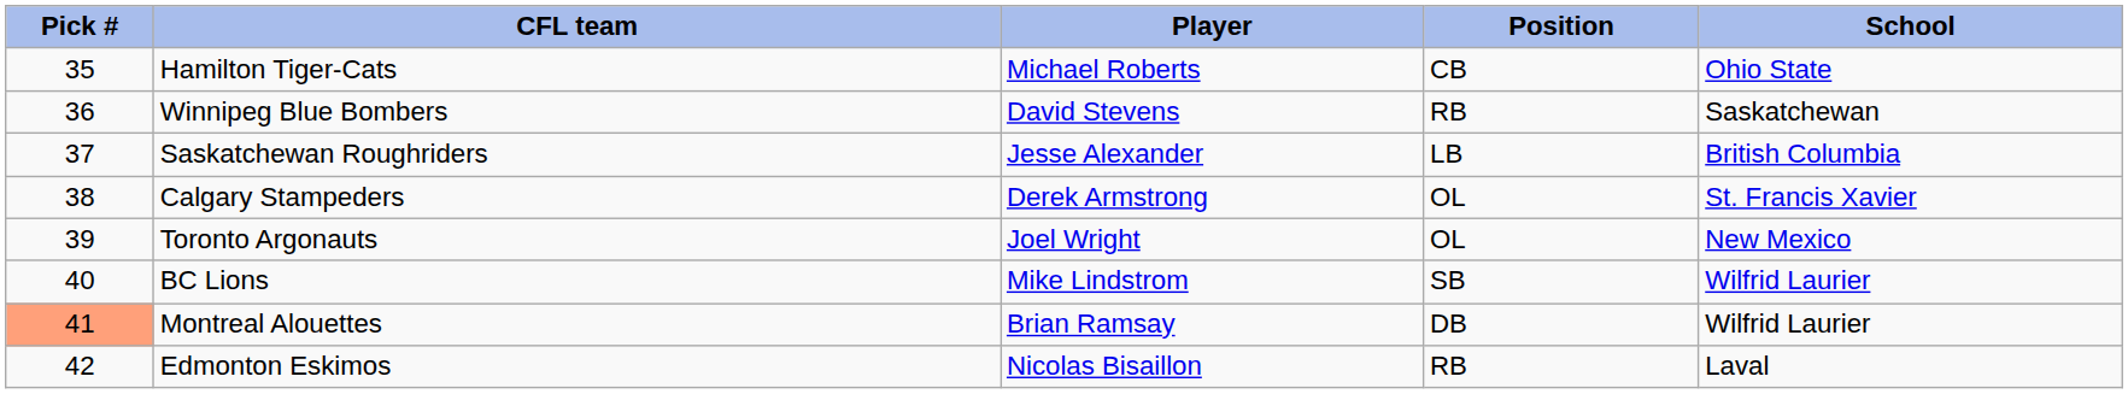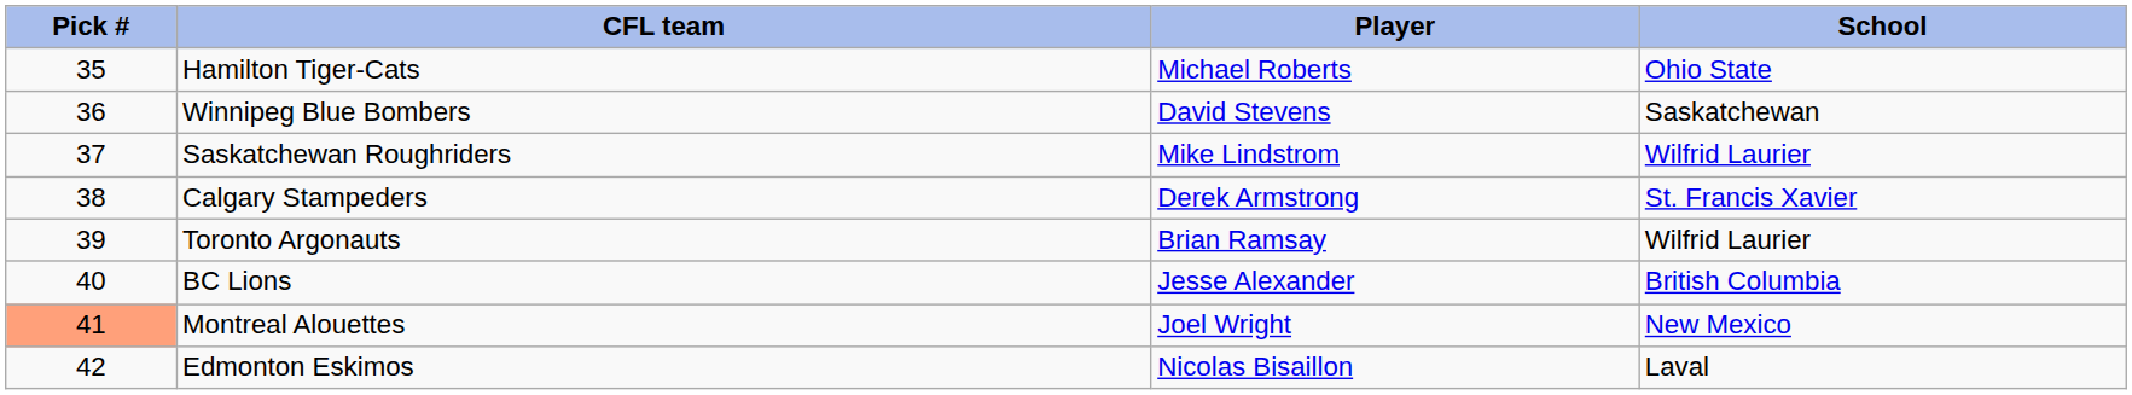- column: Position | CB | RB | LB | OL | OL | SB | DB | RB
Saskatchewan Roughriders | Player: Jesse Alexander -> Mike Lindstrom
Saskatchewan Roughriders | School: British Columbia -> Wilfrid Laurier
Toronto Argonauts | Player: Joel Wright -> Brian Ramsay
Toronto Argonauts | School: New Mexico -> Wilfrid Laurier
BC Lions | Player: Mike Lindstrom -> Jesse Alexander
BC Lions | School: Wilfrid Laurier -> British Columbia
Montreal Alouettes | Player: Brian Ramsay -> Joel Wright
Montreal Alouettes | School: Wilfrid Laurier -> New Mexico
